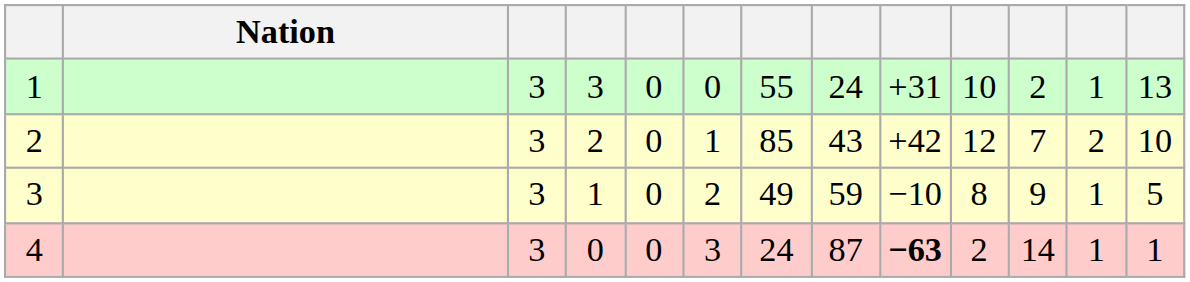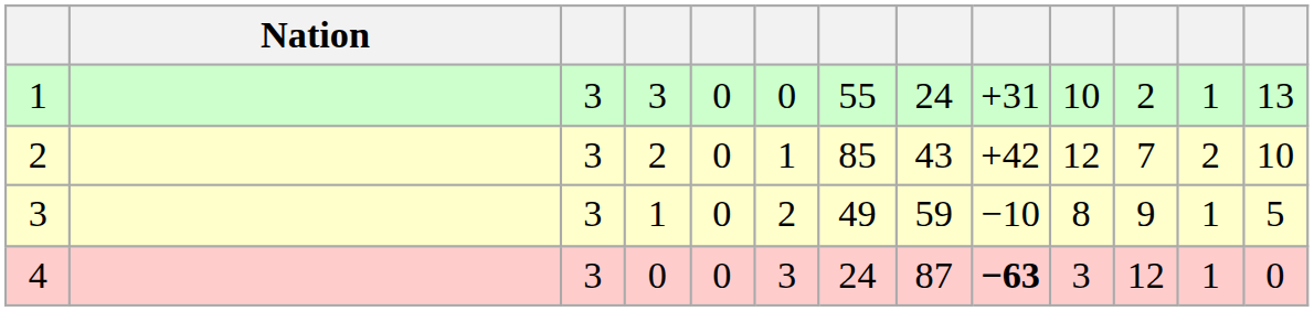4 | column 10: 2 -> 3
4 | column 11: 14 -> 12
4 | column 13: 1 -> 0
